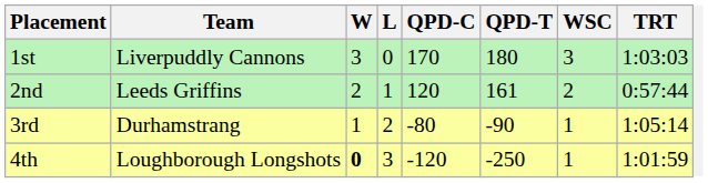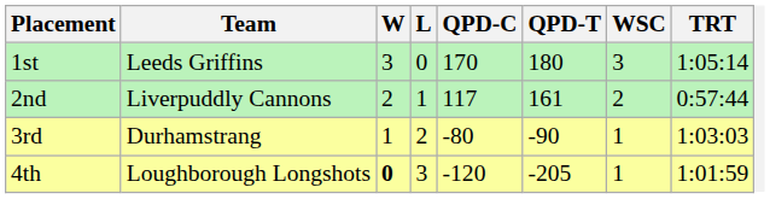1st | Team: Liverpuddly Cannons -> Leeds Griffins
1st | TRT: 1:03:03 -> 1:05:14
2nd | Team: Leeds Griffins -> Liverpuddly Cannons
2nd | QPD-C: 120 -> 117
3rd | TRT: 1:05:14 -> 1:03:03
4th | QPD-T: -250 -> -205
